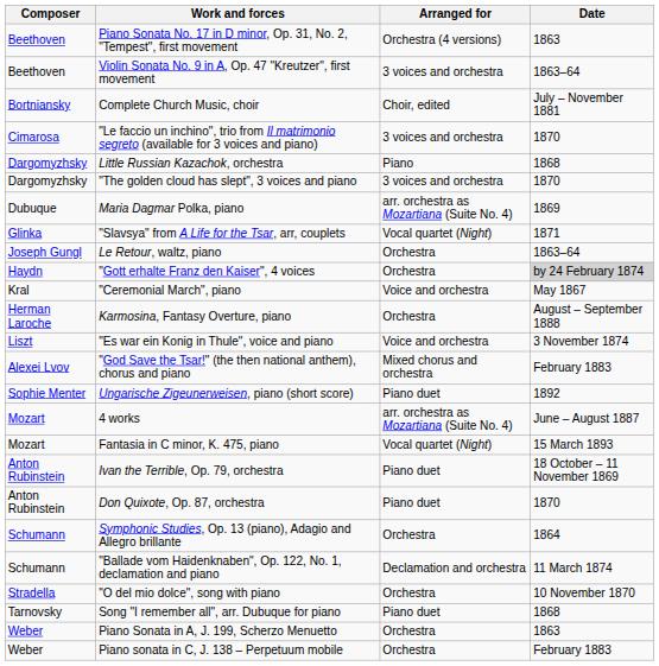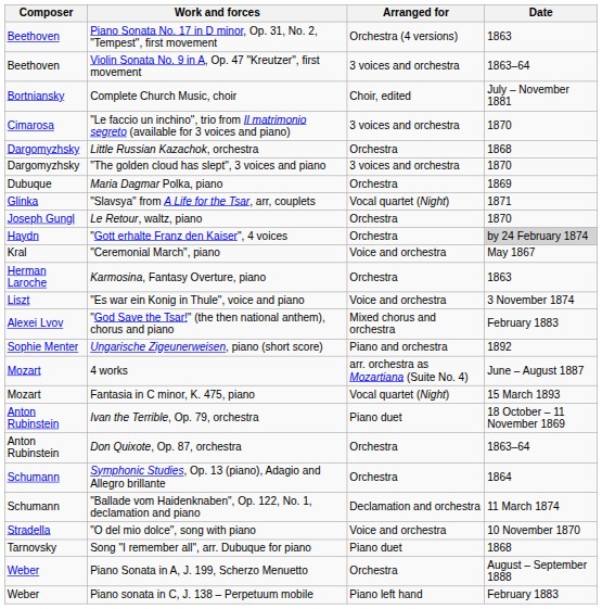Little Russian Kazachok, orchestra | Arranged for: Piano -> Orchestra
Maria Dagmar Polka, piano | Arranged for: arr. orchestra as Mozartiana (Suite No. 4) -> Orchestra
Le Retour, waltz, piano | Date: 1863–64 -> 1870
Karmosina, Fantasy Overture, piano | Date: August – September 1888 -> 1863
Ungarische Zigeunerweisen, piano (short score) | Arranged for: Piano duet -> Piano and orchestra
Don Quixote, Op. 87, orchestra | Arranged for: Piano duet -> Orchestra
Don Quixote, Op. 87, orchestra | Date: 1870 -> 1863–64
"O del mio dolce", song with piano | Arranged for: Orchestra -> Voice and orchestra
Piano Sonata in A, J. 199, Scherzo Menuetto | Date: 1863 -> August – September 1888
Piano sonata in C, J. 138 – Perpetuum mobile | Arranged for: Orchestra -> Piano left hand
